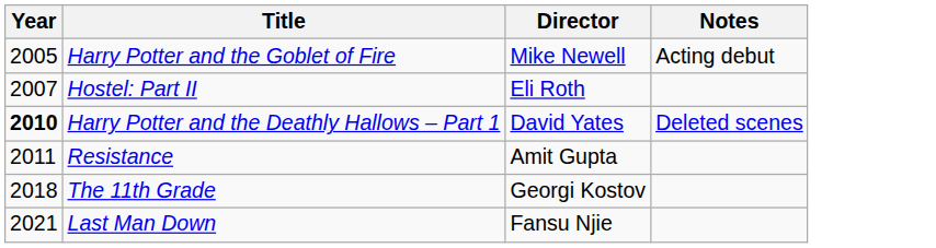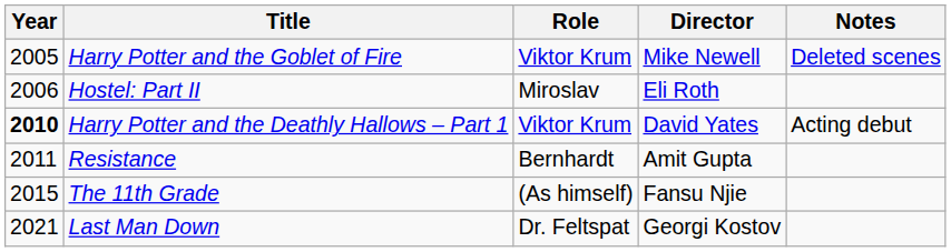+ column: Role | Viktor Krum | Miroslav | Viktor Krum | Bernhardt | (As himself) | Dr. Feltspat
Harry Potter and the Goblet of Fire | Notes: Acting debut -> Deleted scenes
Hostel: Part II | Year: 2007 -> 2006
Harry Potter and the Deathly Hallows – Part 1 | Notes: Deleted scenes -> Acting debut
The 11th Grade | Year: 2018 -> 2015
The 11th Grade | Director: Georgi Kostov -> Fansu Njie
Last Man Down | Director: Fansu Njie -> Georgi Kostov
